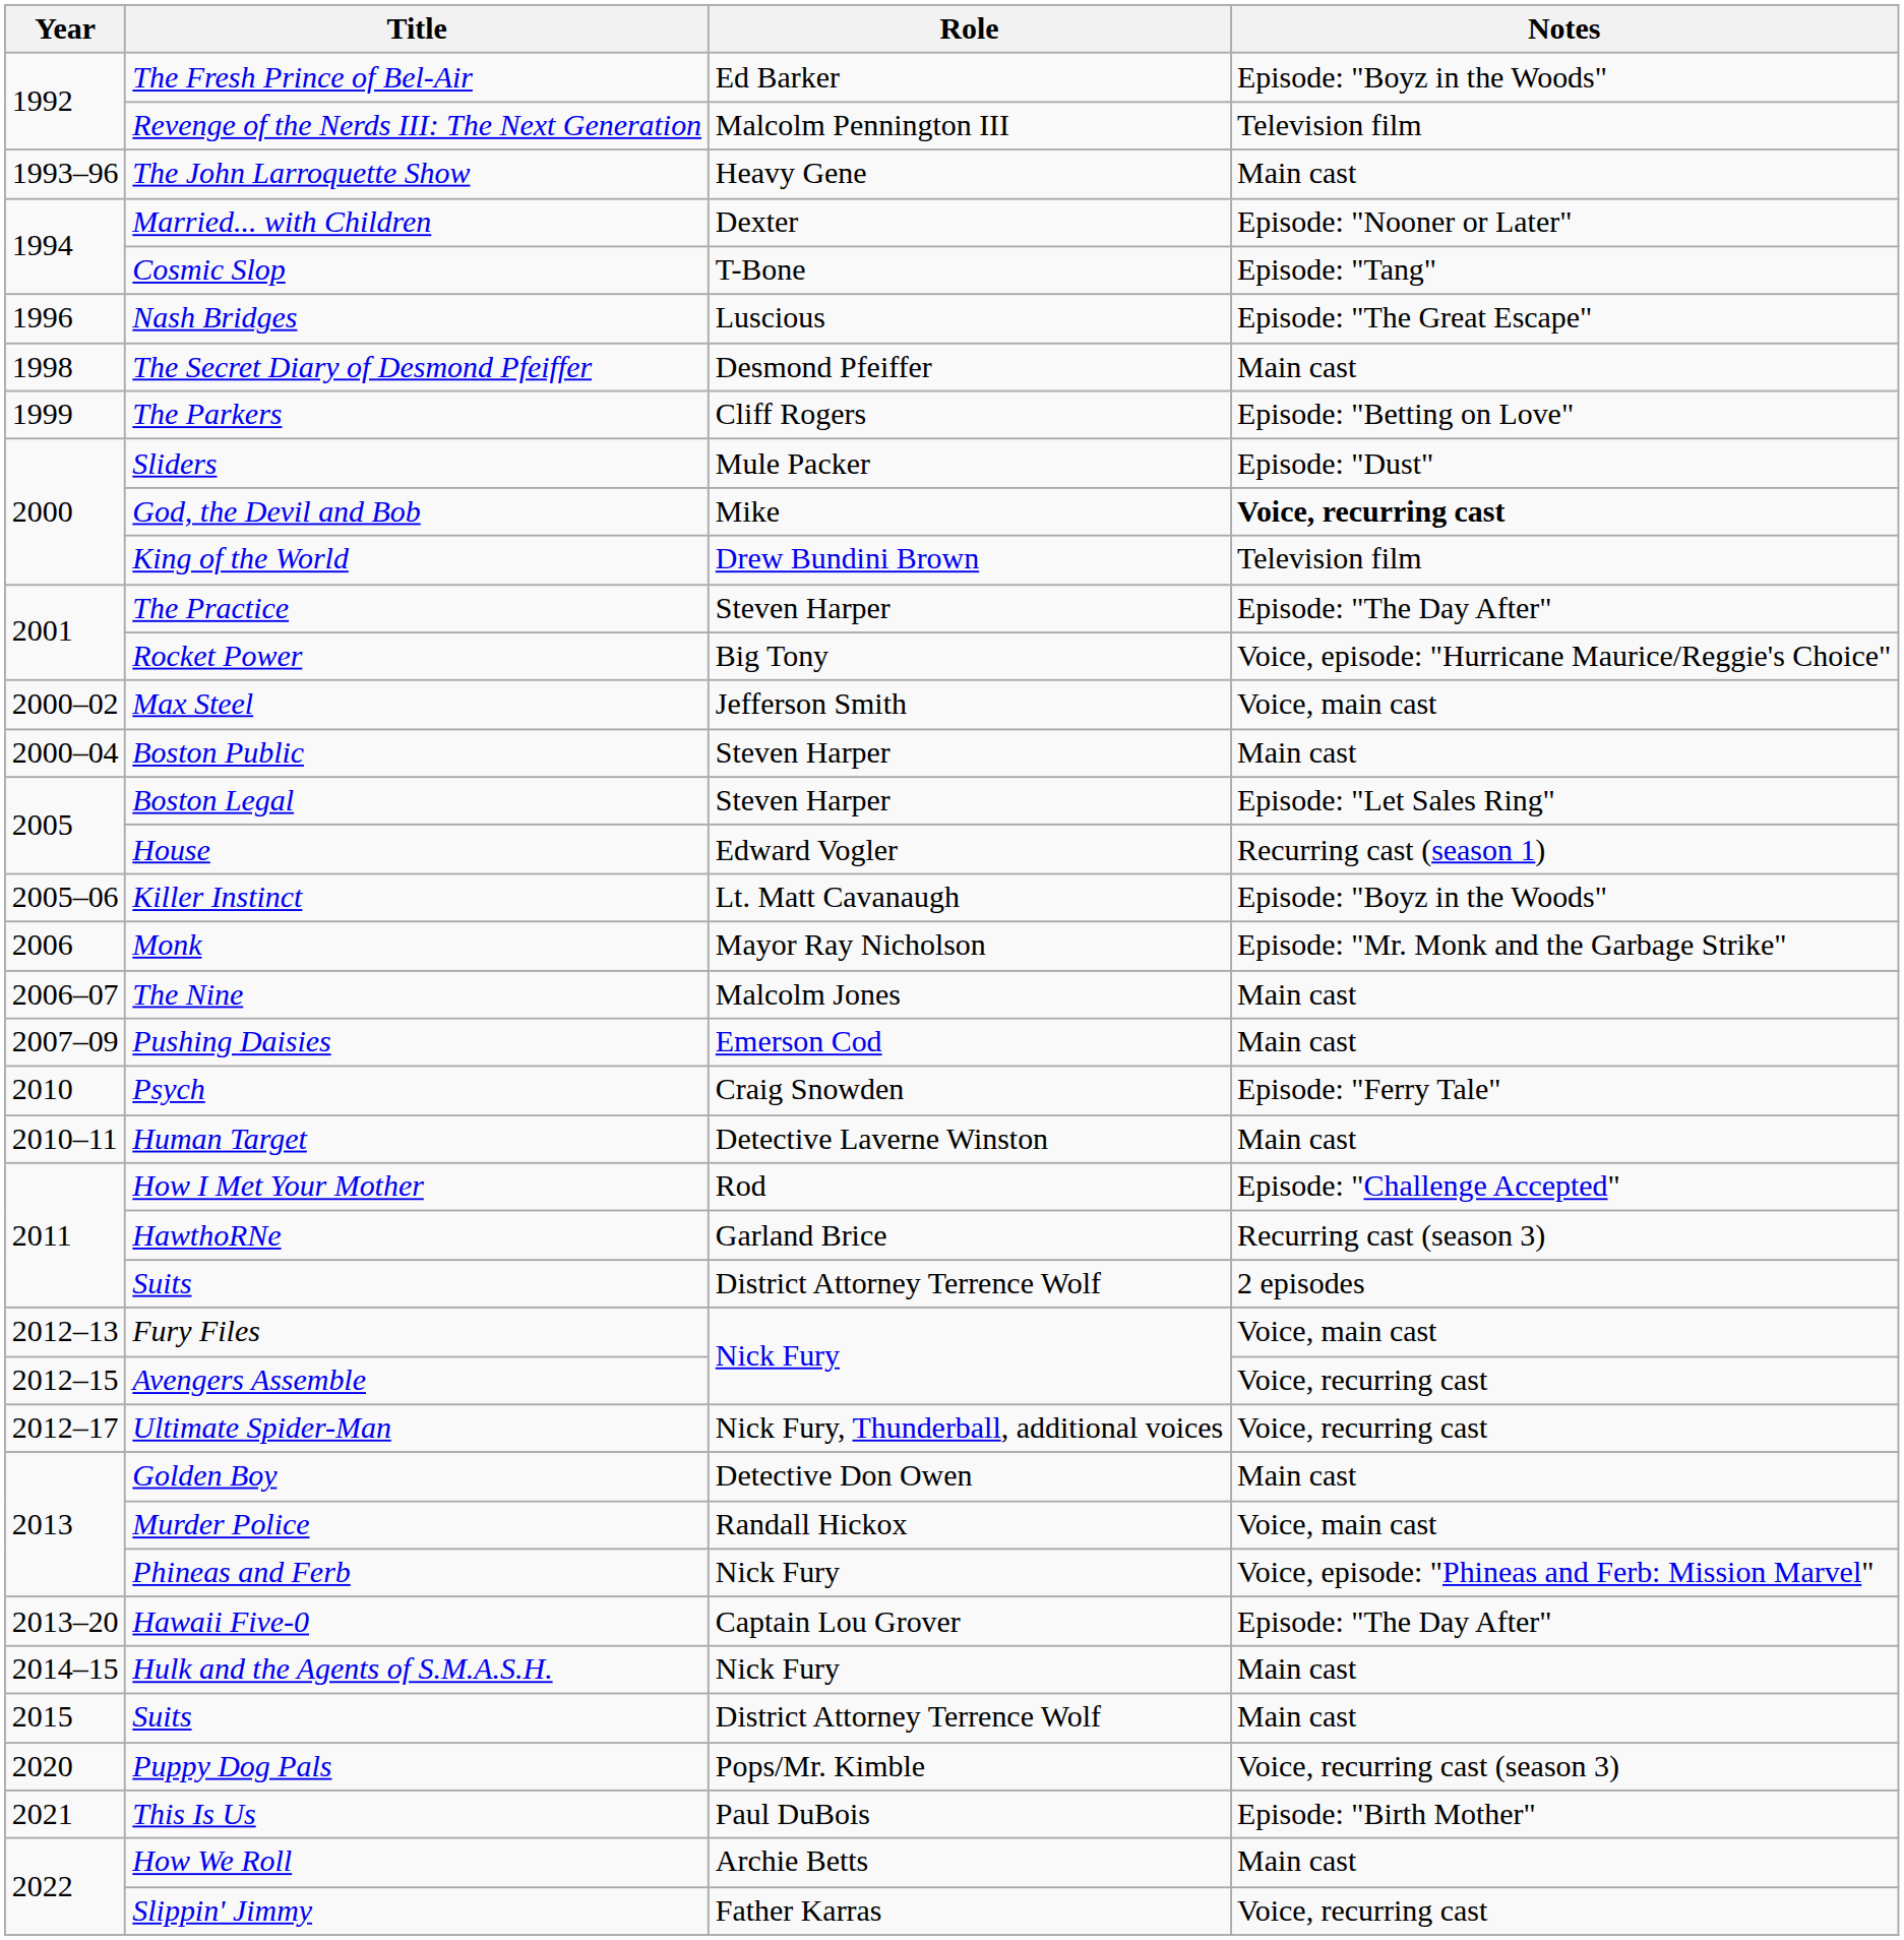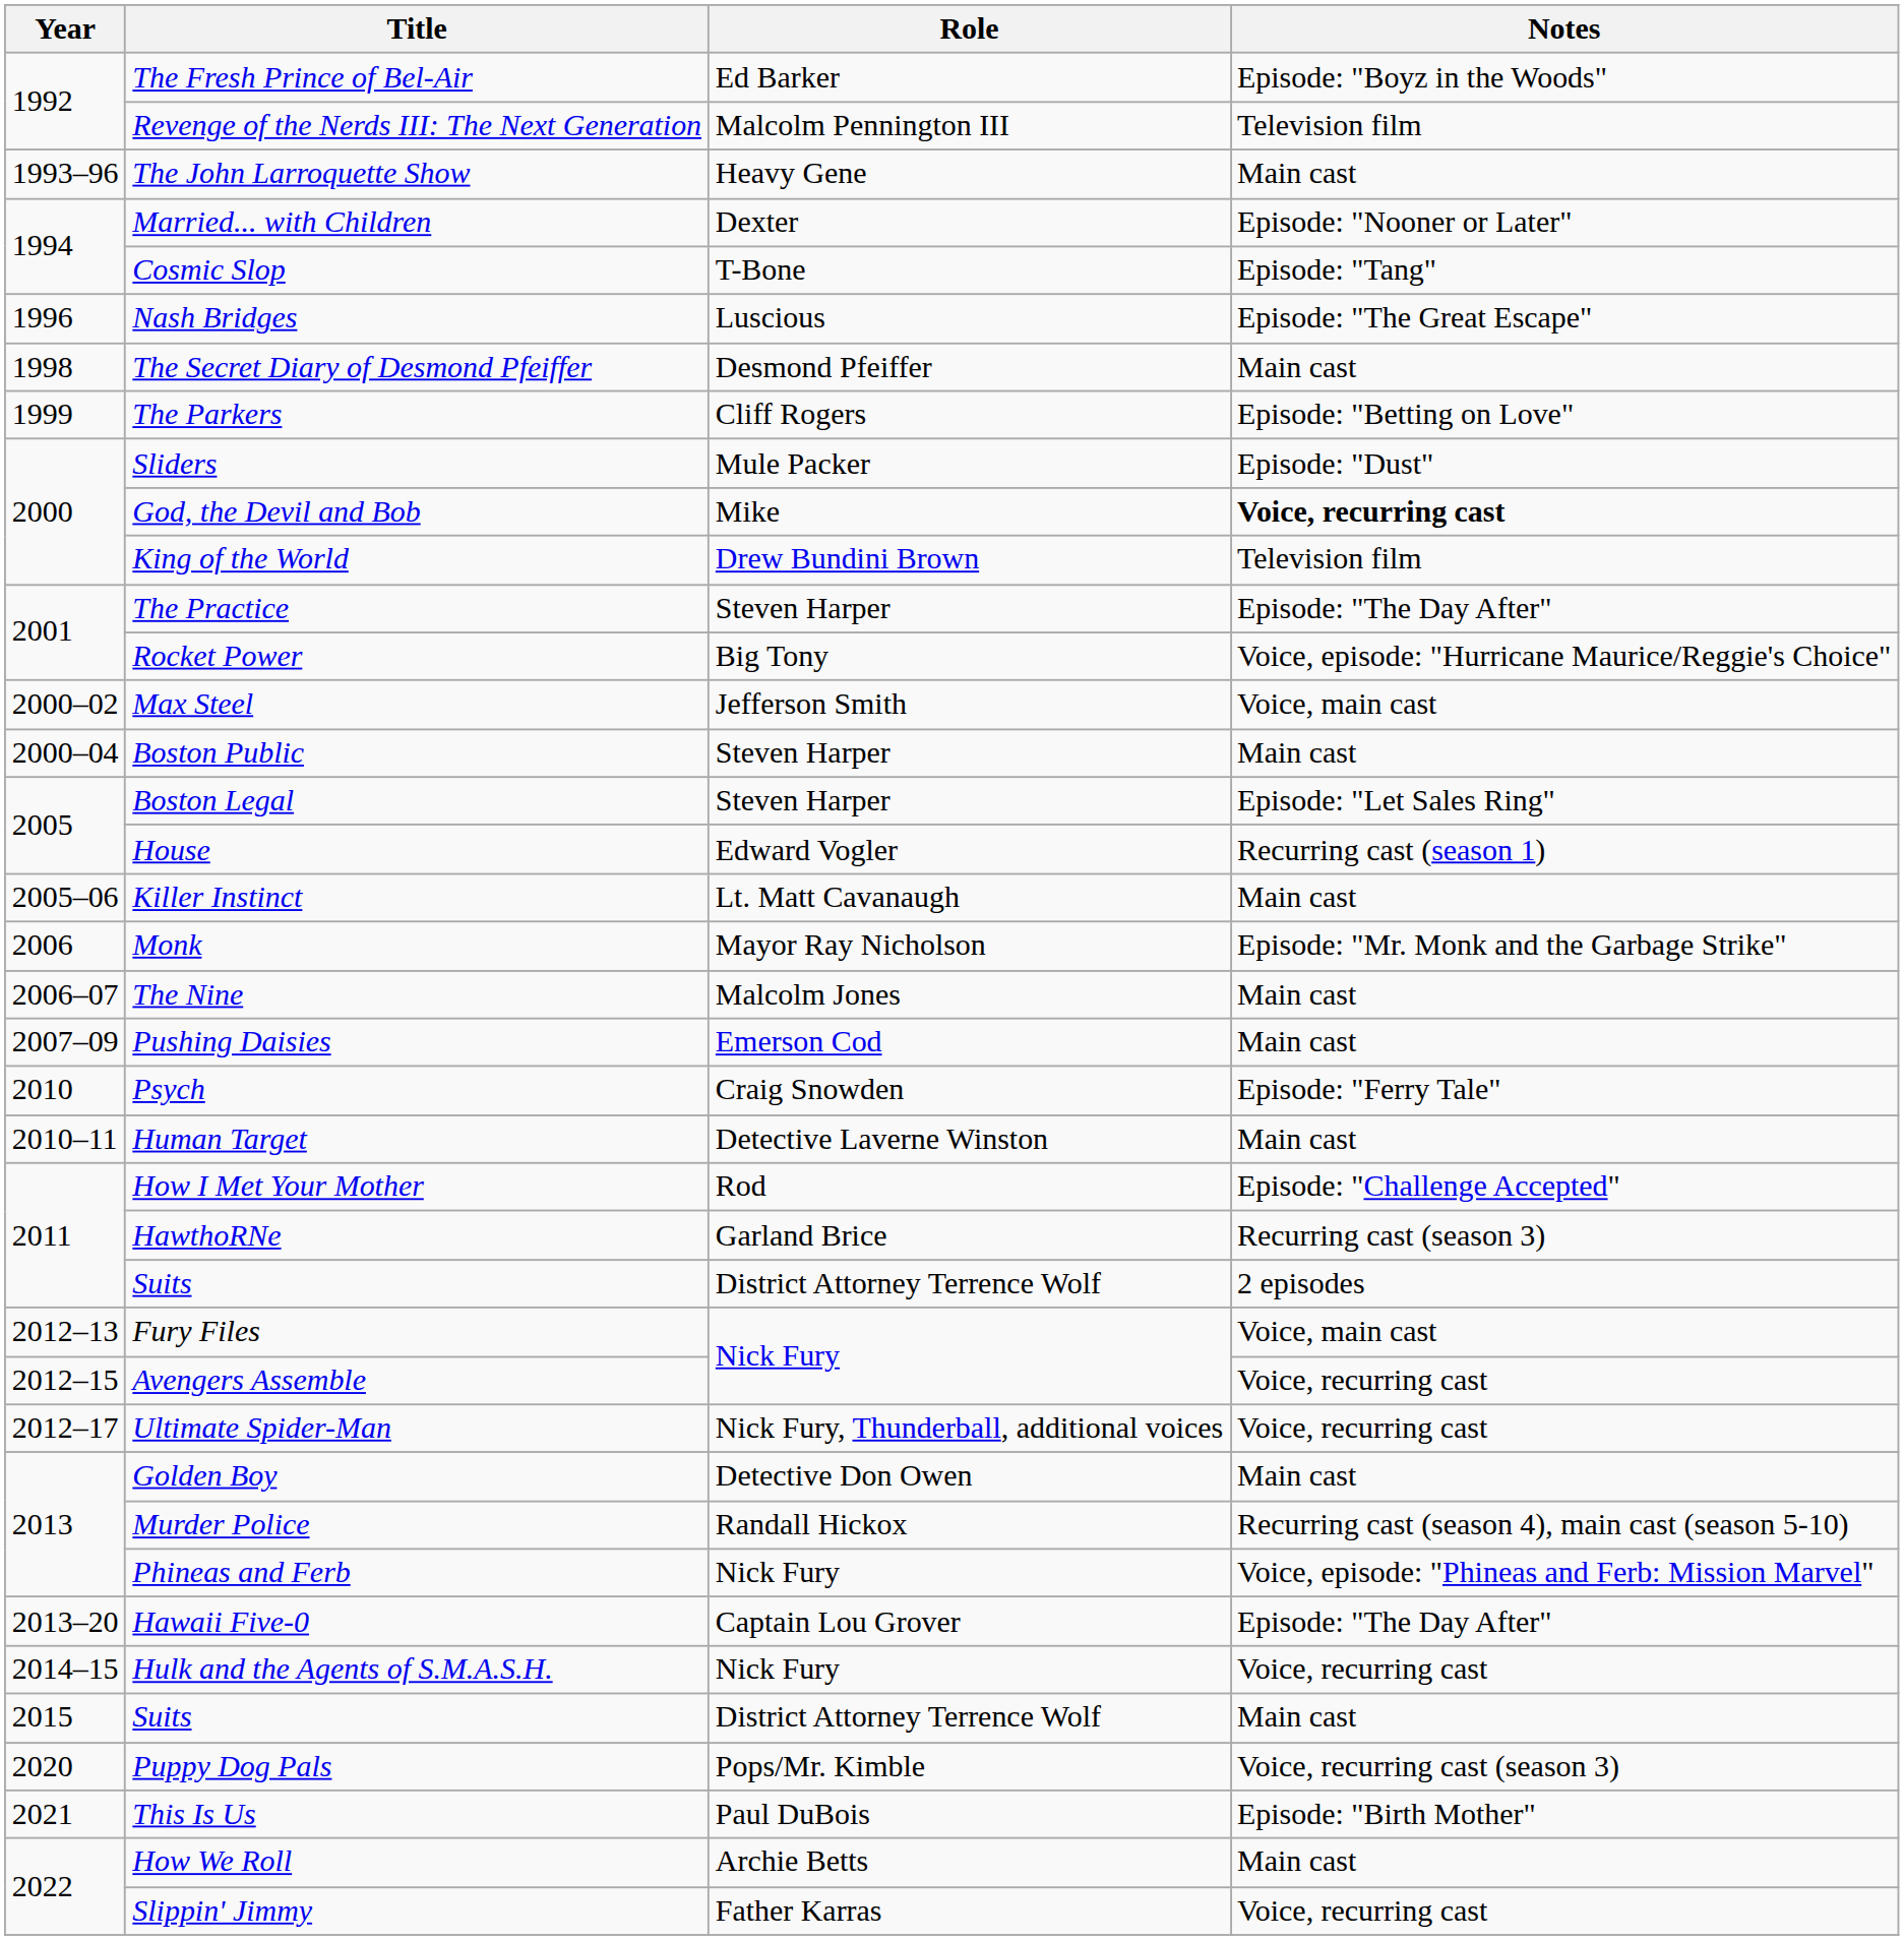Killer Instinct | Notes: Episode: "Boyz in the Woods" -> Main cast
Murder Police | Notes: Voice, main cast -> Recurring cast (season 4), main cast (season 5-10)
Hulk and the Agents of S.M.A.S.H. | Notes: Main cast -> Voice, recurring cast
